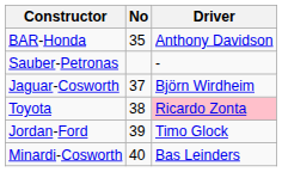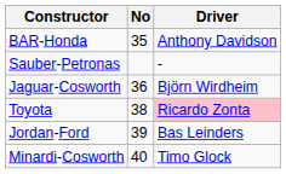Jaguar-Cosworth | No: 37 -> 36
Jordan-Ford | Driver: Timo Glock -> Bas Leinders
Minardi-Cosworth | Driver: Bas Leinders -> Timo Glock
